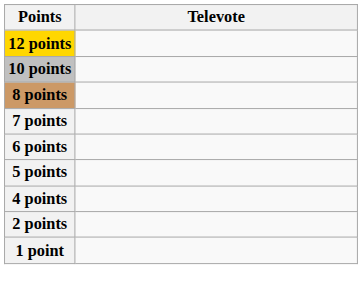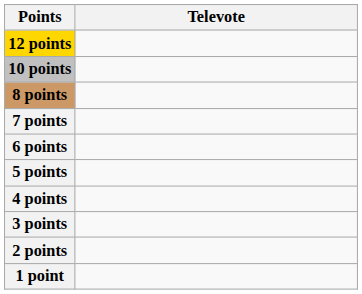+ row: 3 points
